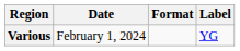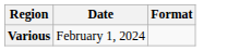- column: Label | YG
